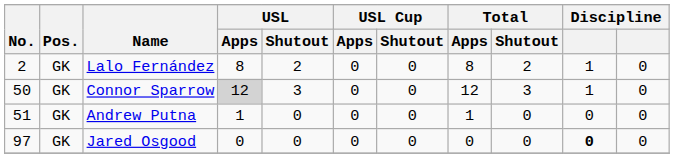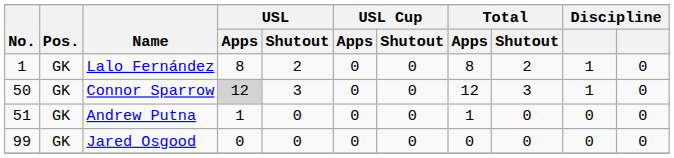Lalo Fernández | No.: 2 -> 1
Jared Osgood | No.: 97 -> 99
Jared Osgood | column 10: bold -> normal
